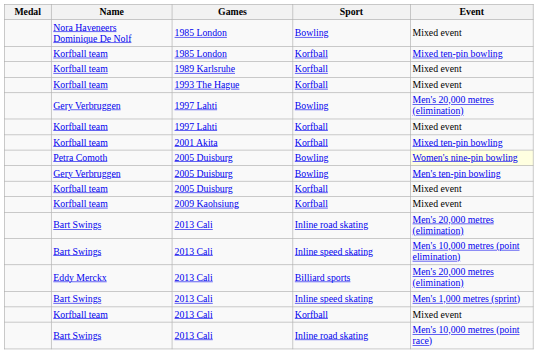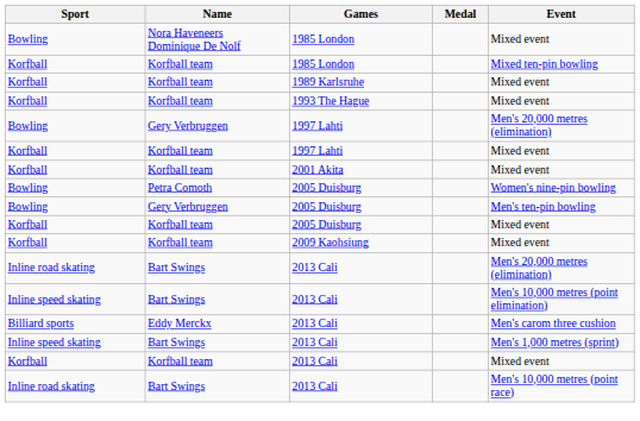columns swapped: Medal <-> Sport
2001 Akita | Event: Mixed ten-pin bowling -> Mixed event
Petra Comoth / 2005 Duisburg | Event: lightyellow background -> no background
Eddy Merckx / 2013 Cali | Event: Men's 20,000 metres (elimination) -> Men's carom three cushion
